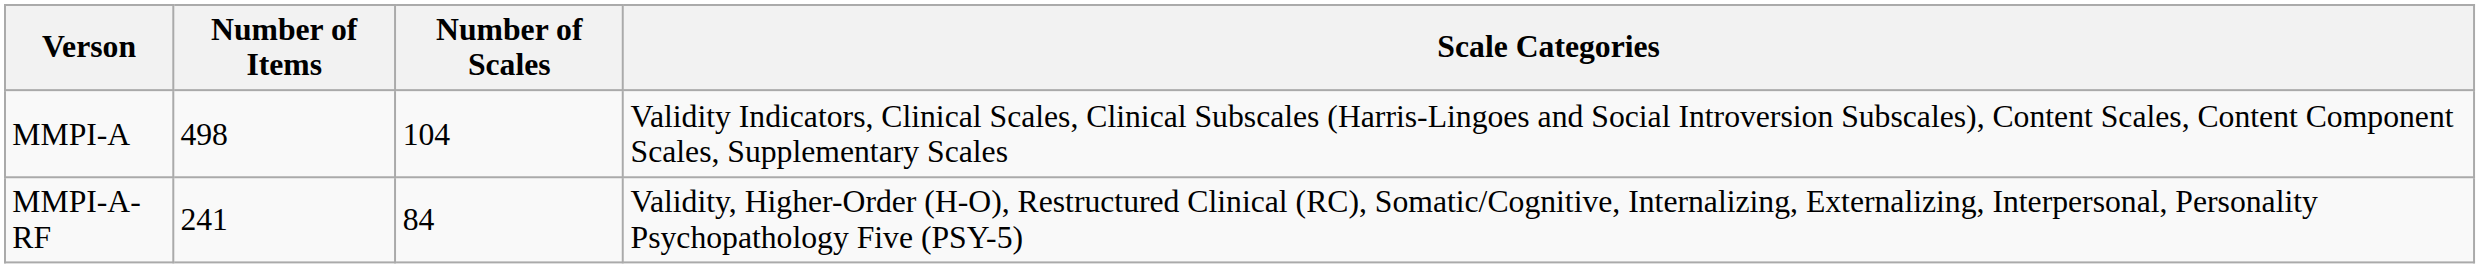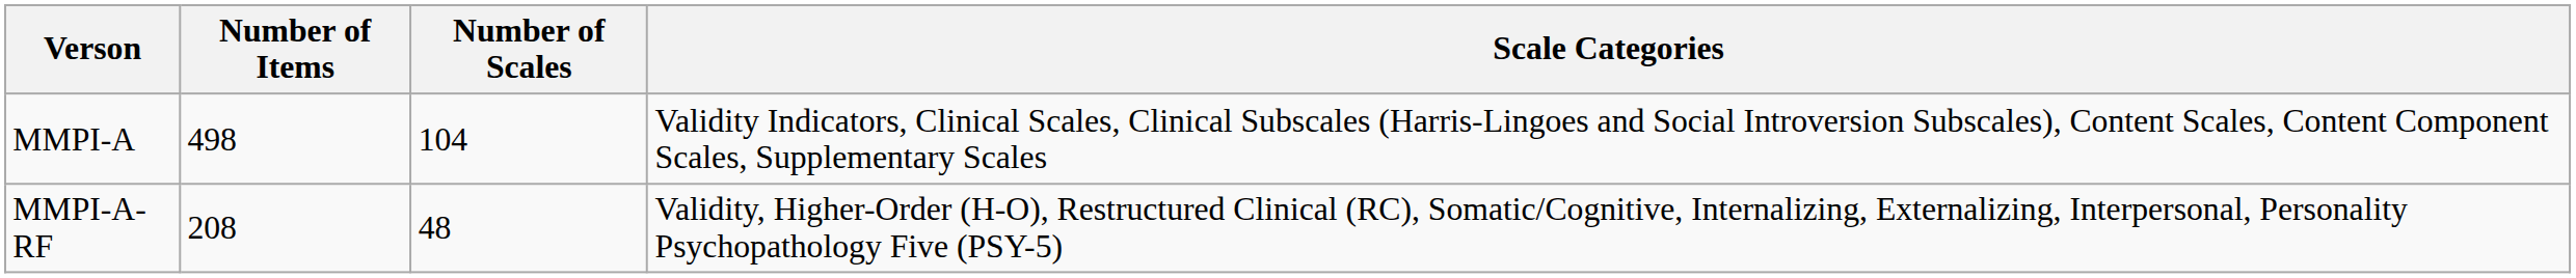MMPI-A-RF | Number of Items: 241 -> 208
MMPI-A-RF | Number of Scales: 84 -> 48
